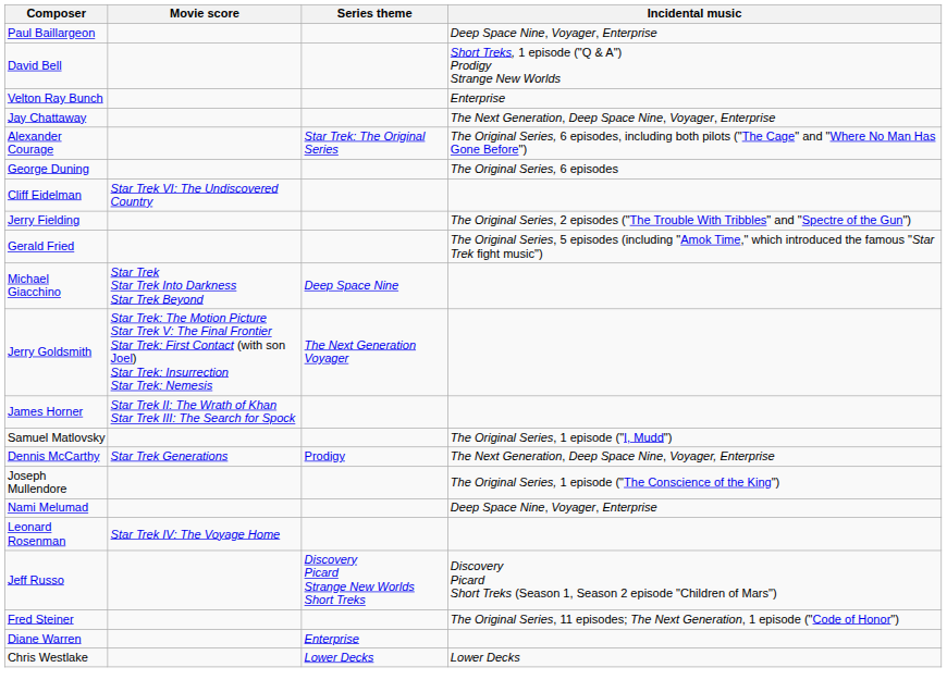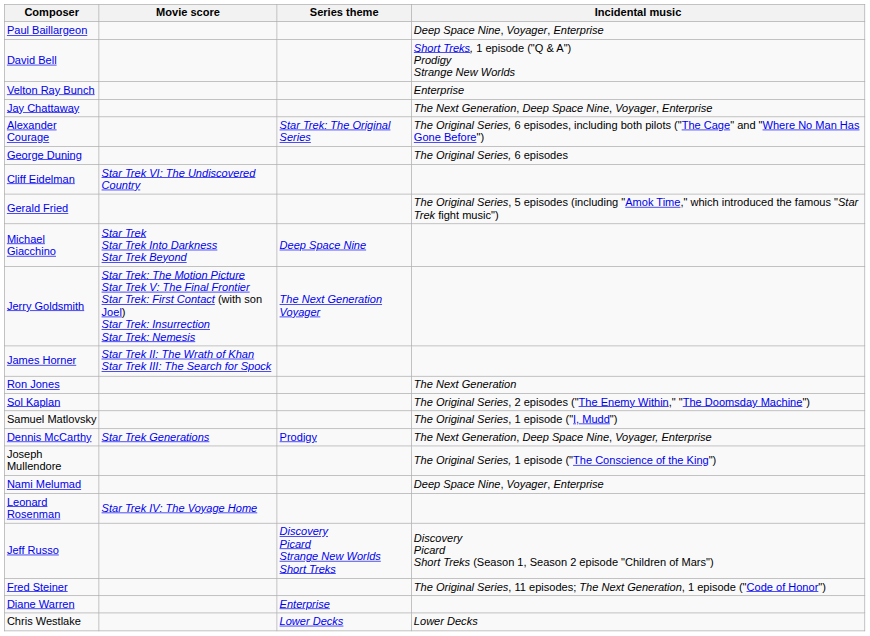- row: Jerry Fielding | The Original Series, 2 episodes ("The Trouble With Tribbles" and "Spectre of the Gun")
+ row: Ron Jones | The Next Generation
+ row: Sol Kaplan | The Original Series, 2 episodes ("The Enemy Within," "The Doomsday Machine")
